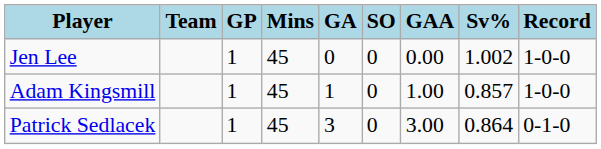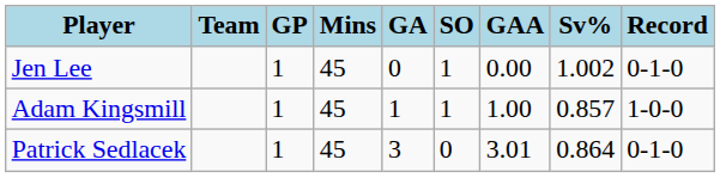Jen Lee | SO: 0 -> 1
Jen Lee | Record: 1-0-0 -> 0-1-0
Adam Kingsmill | SO: 0 -> 1
Patrick Sedlacek | GAA: 3.00 -> 3.01
